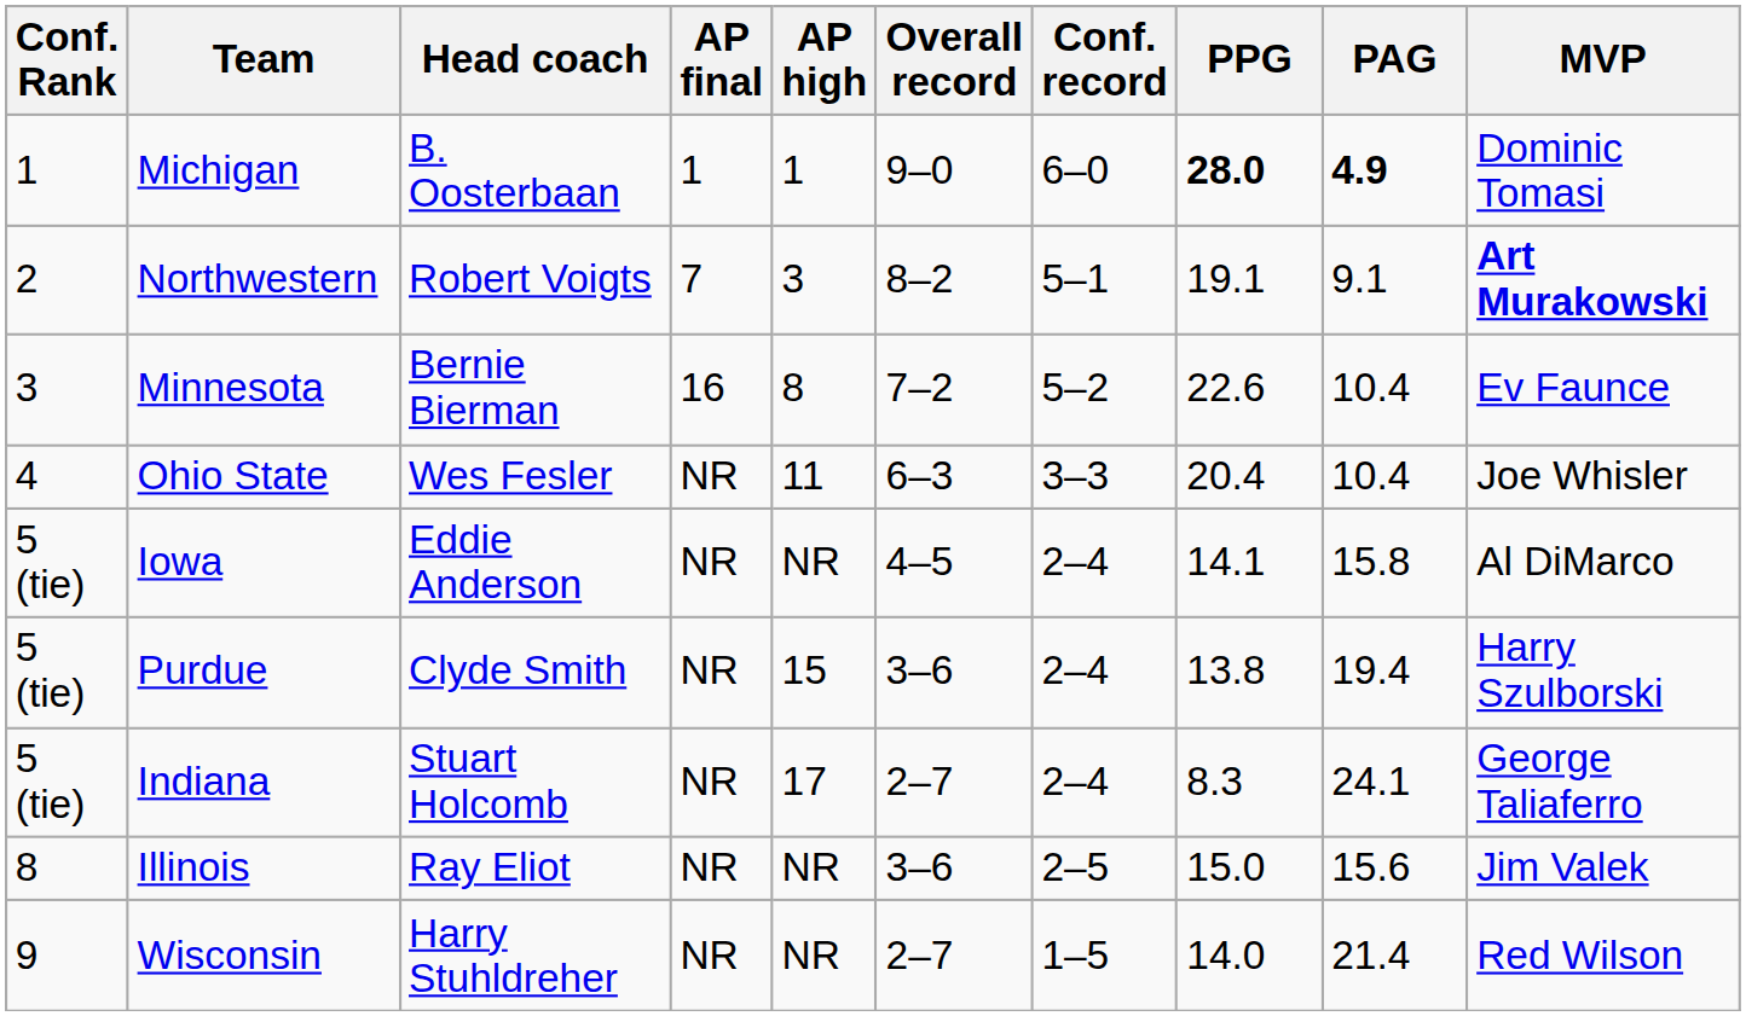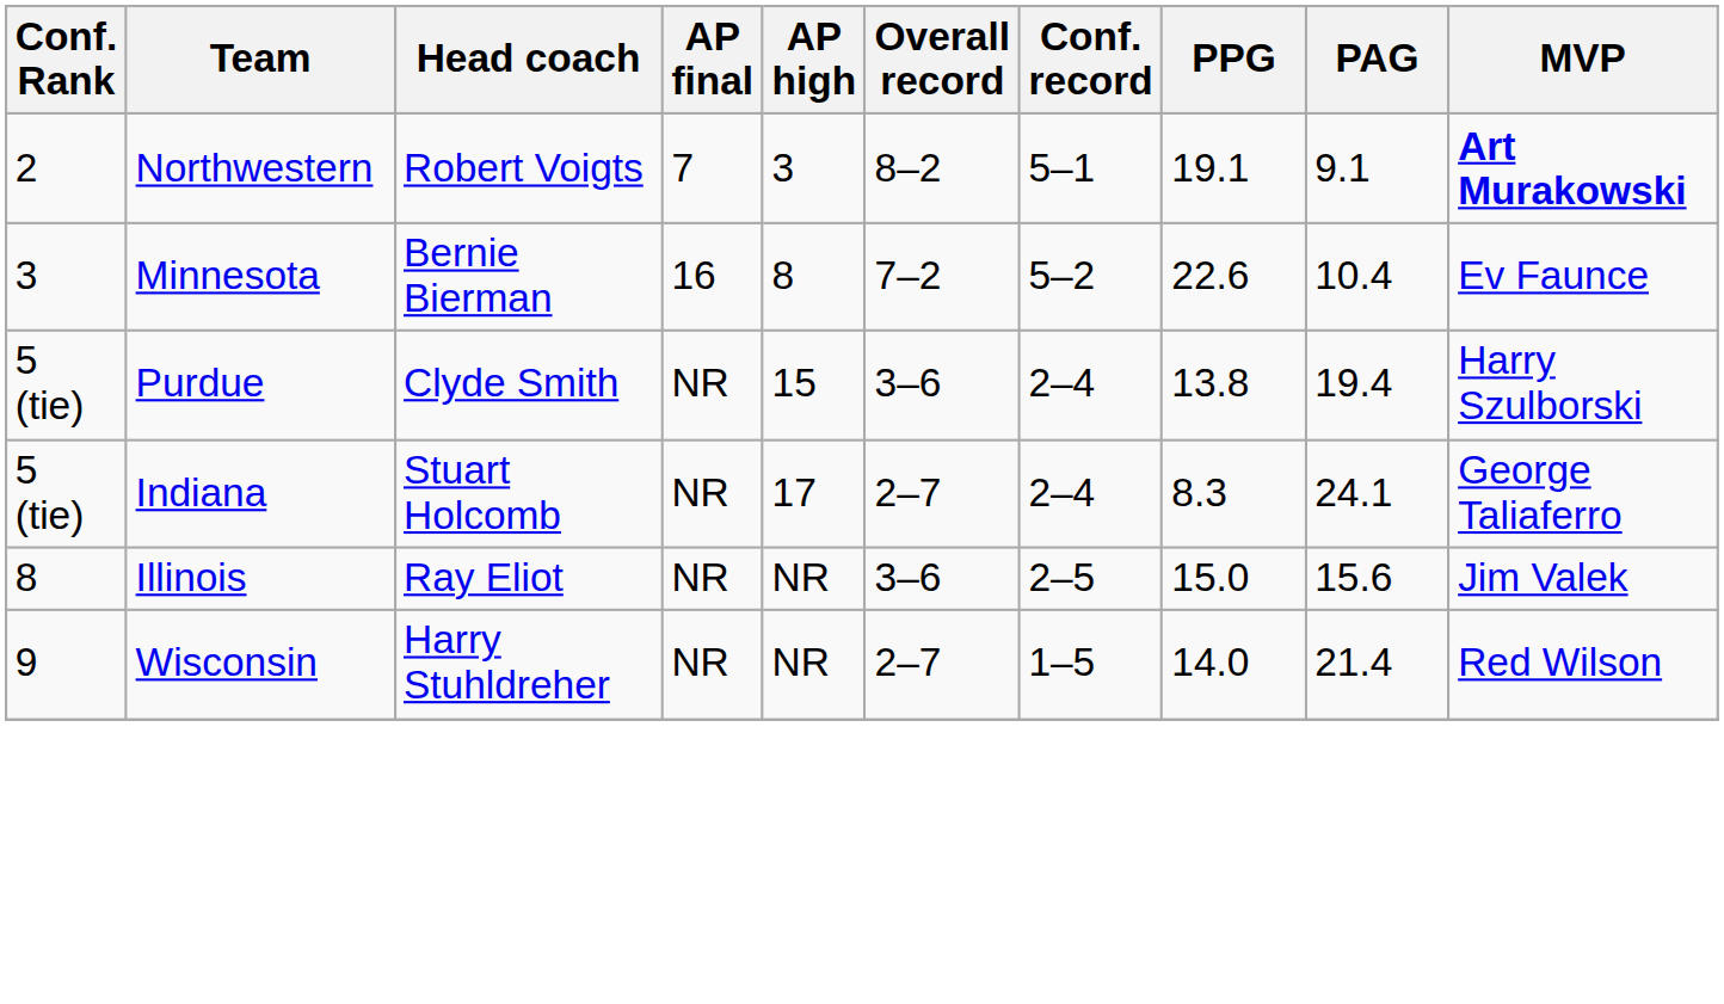- row: 1 | Michigan | B. Oosterbaan | 1 | 1 | 9–0 | 6–0 | 28.0 | 4.9 | Dominic Tomasi
- row: 4 | Ohio State | Wes Fesler | NR | 11 | 6–3 | 3–3 | 20.4 | 10.4 | Joe Whisler
- row: 5 (tie) | Iowa | Eddie Anderson | NR | NR | 4–5 | 2–4 | 14.1 | 15.8 | Al DiMarco
